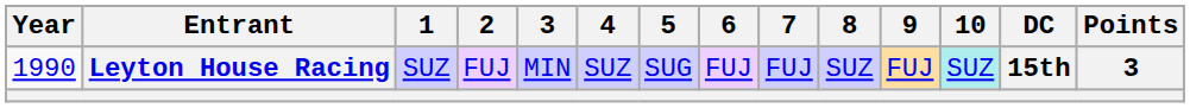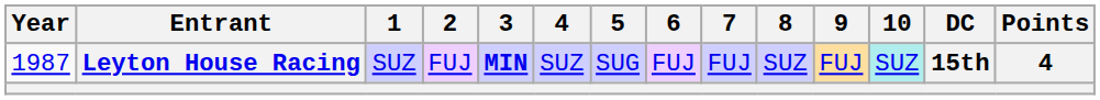Leyton House Racing | Year: 1990 -> 1987
Leyton House Racing | 3: normal -> bold
Leyton House Racing | Points: 3 -> 4
